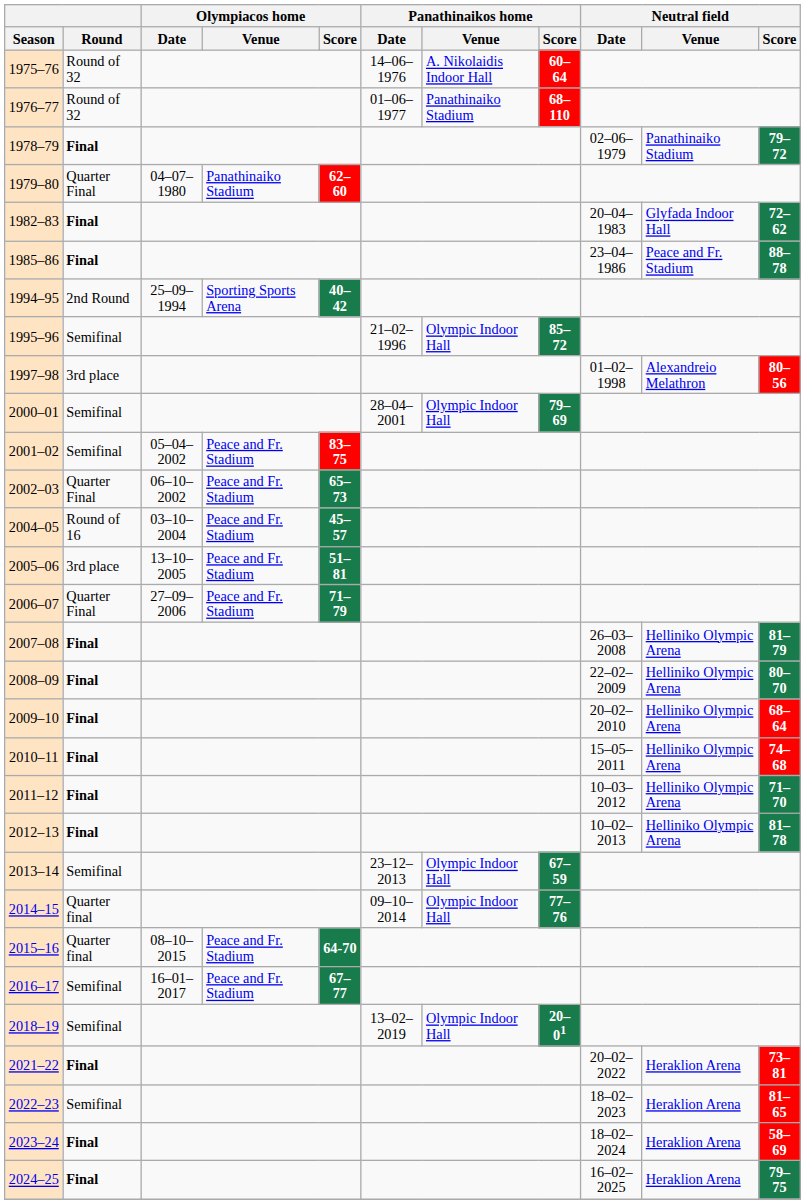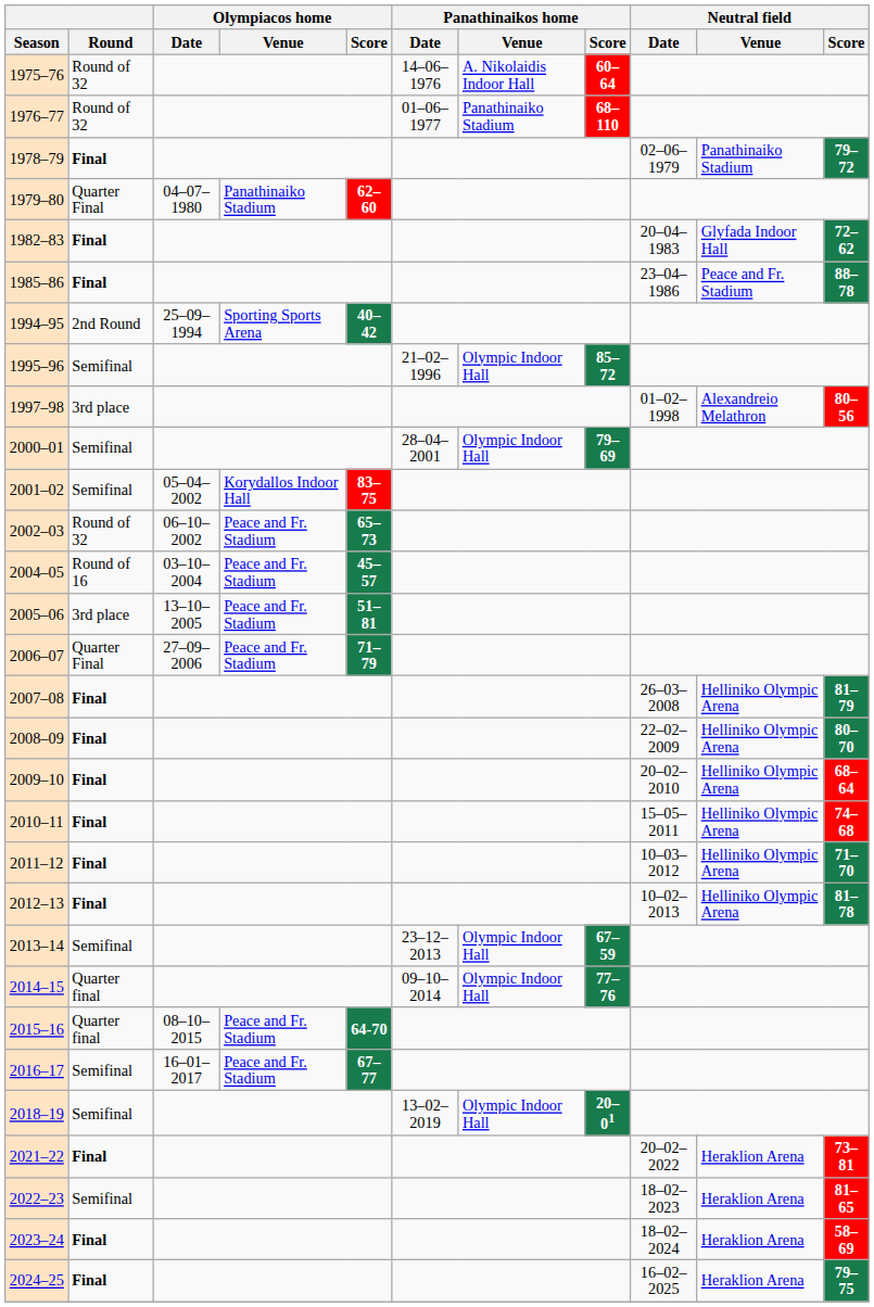2001–02 | Olympiacos home / Venue: Peace and Fr. Stadium -> Korydallos Indoor Hall
2002–03 | Round: Quarter Final -> Round of 32
